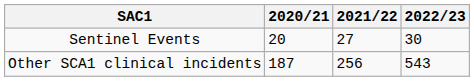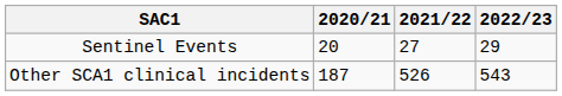Sentinel Events | 2022/23: 30 -> 29
Other SCA1 clinical incidents | 2021/22: 256 -> 526
